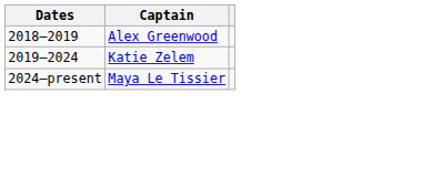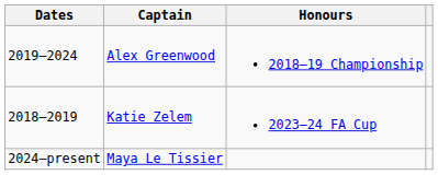+ column: Honours | 2018–19 Championship | 2023–24 FA Cup
Alex Greenwood | Dates: 2018–2019 -> 2019–2024
Katie Zelem | Dates: 2019–2024 -> 2018–2019
